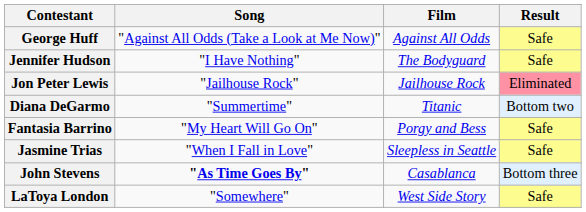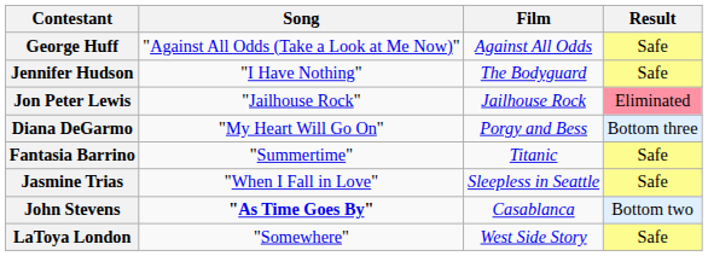Diana DeGarmo | Song: "Summertime" -> "My Heart Will Go On"
Diana DeGarmo | Film: Titanic -> Porgy and Bess
Diana DeGarmo | Result: Bottom two -> Bottom three
Fantasia Barrino | Song: "My Heart Will Go On" -> "Summertime"
Fantasia Barrino | Film: Porgy and Bess -> Titanic
John Stevens | Result: Bottom three -> Bottom two
